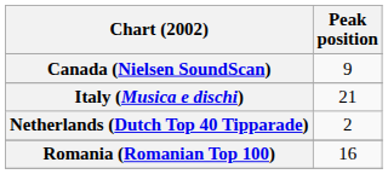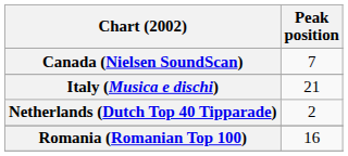Canada (Nielsen SoundScan) | Peak position: 9 -> 7
